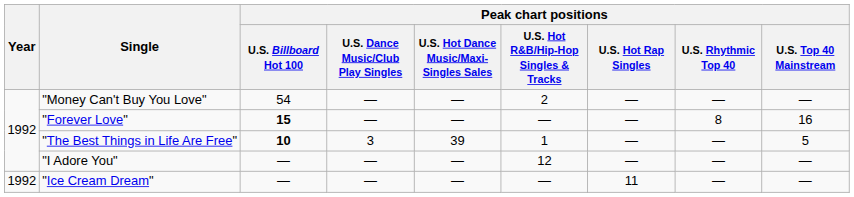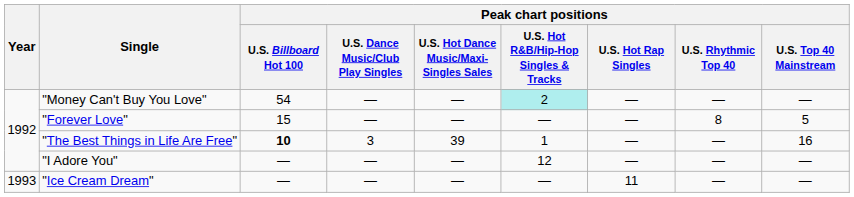"Money Can't Buy You Love" | Peak chart positions / U.S. Hot R&B/Hip-Hop Singles & Tracks: no background -> paleturquoise background
"Forever Love" | Peak chart positions / U.S. Billboard Hot 100: bold -> normal
"Forever Love" | Peak chart positions / U.S. Top 40 Mainstream: 16 -> 5
"The Best Things in Life Are Free" | Peak chart positions / U.S. Top 40 Mainstream: 5 -> 16
"Ice Cream Dream" | Year: 1992 -> 1993
